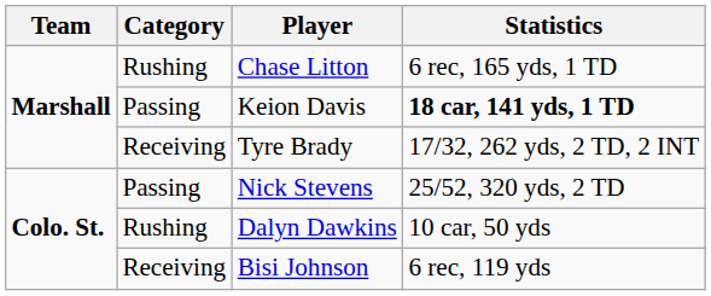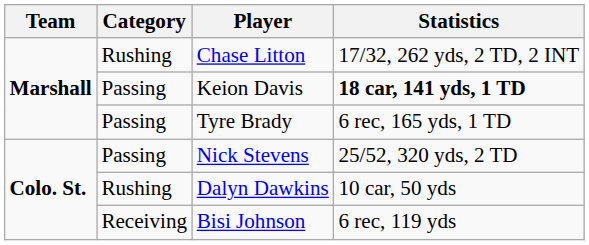Chase Litton | Statistics: 6 rec, 165 yds, 1 TD -> 17/32, 262 yds, 2 TD, 2 INT
Tyre Brady | Category: Receiving -> Passing
Tyre Brady | Statistics: 17/32, 262 yds, 2 TD, 2 INT -> 6 rec, 165 yds, 1 TD
